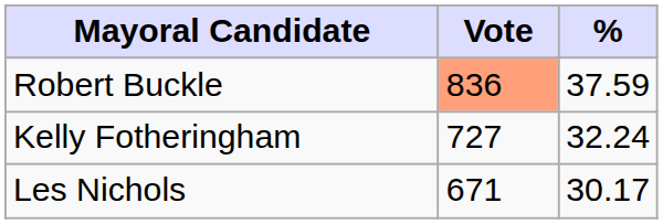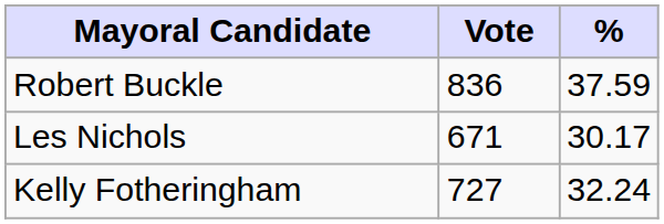Robert Buckle | Vote: lightsalmon background -> no background
rows swapped: Kelly Fotheringham <-> Les Nichols
